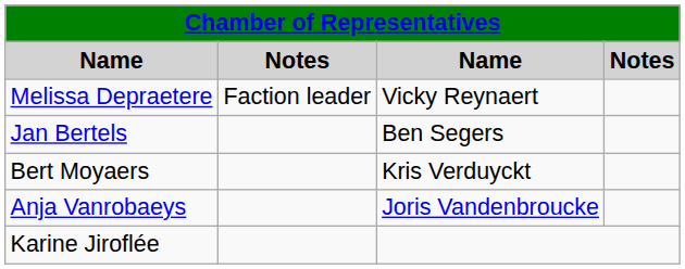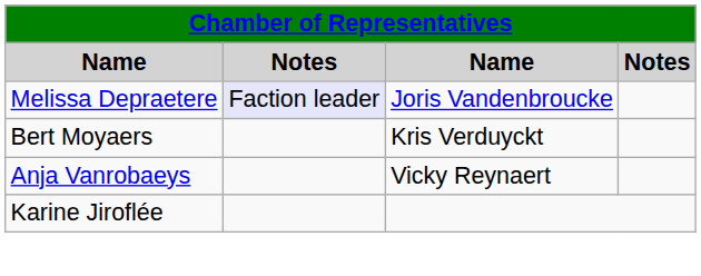Melissa Depraetere | column 2: no background -> lavender background
Melissa Depraetere | column 3: Vicky Reynaert -> Joris Vandenbroucke
- row: Jan Bertels | Ben Segers
Anja Vanrobaeys | column 3: Joris Vandenbroucke -> Vicky Reynaert
